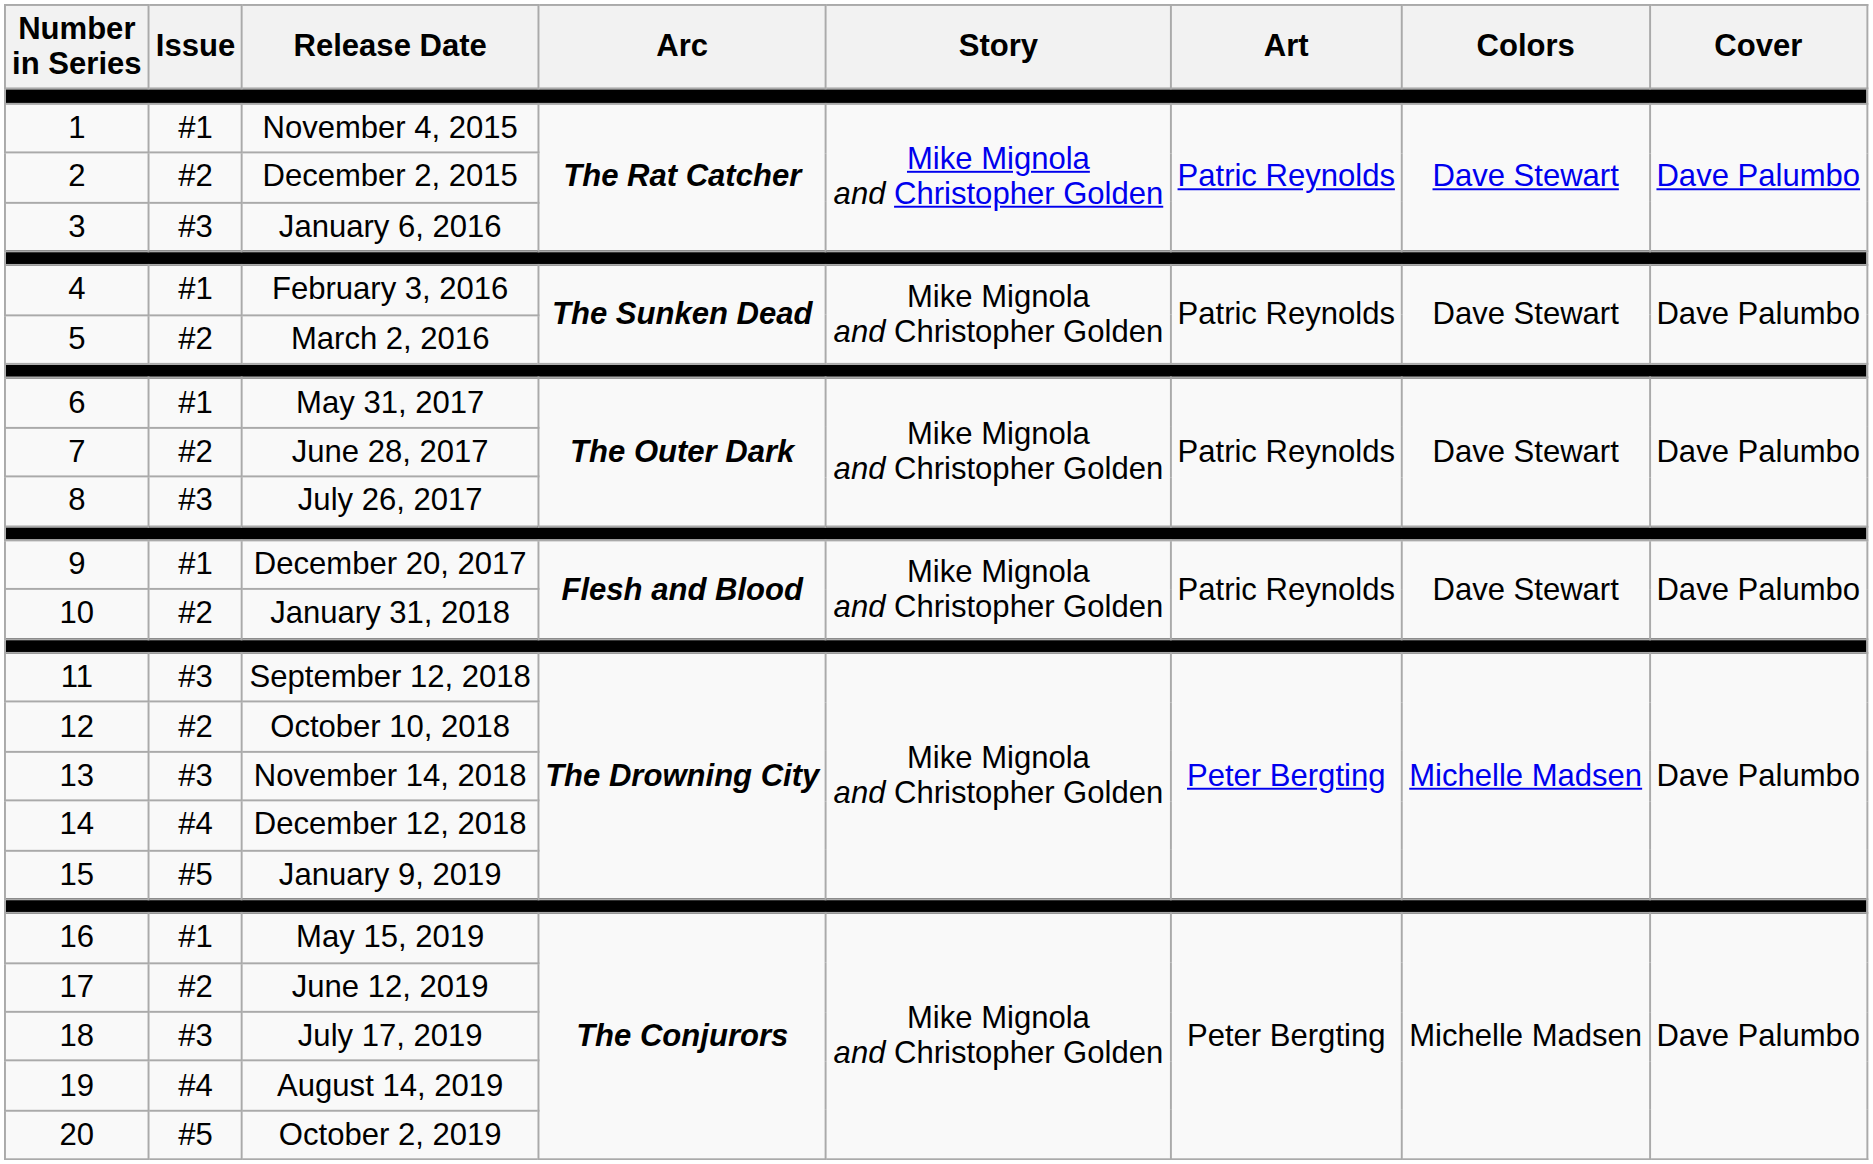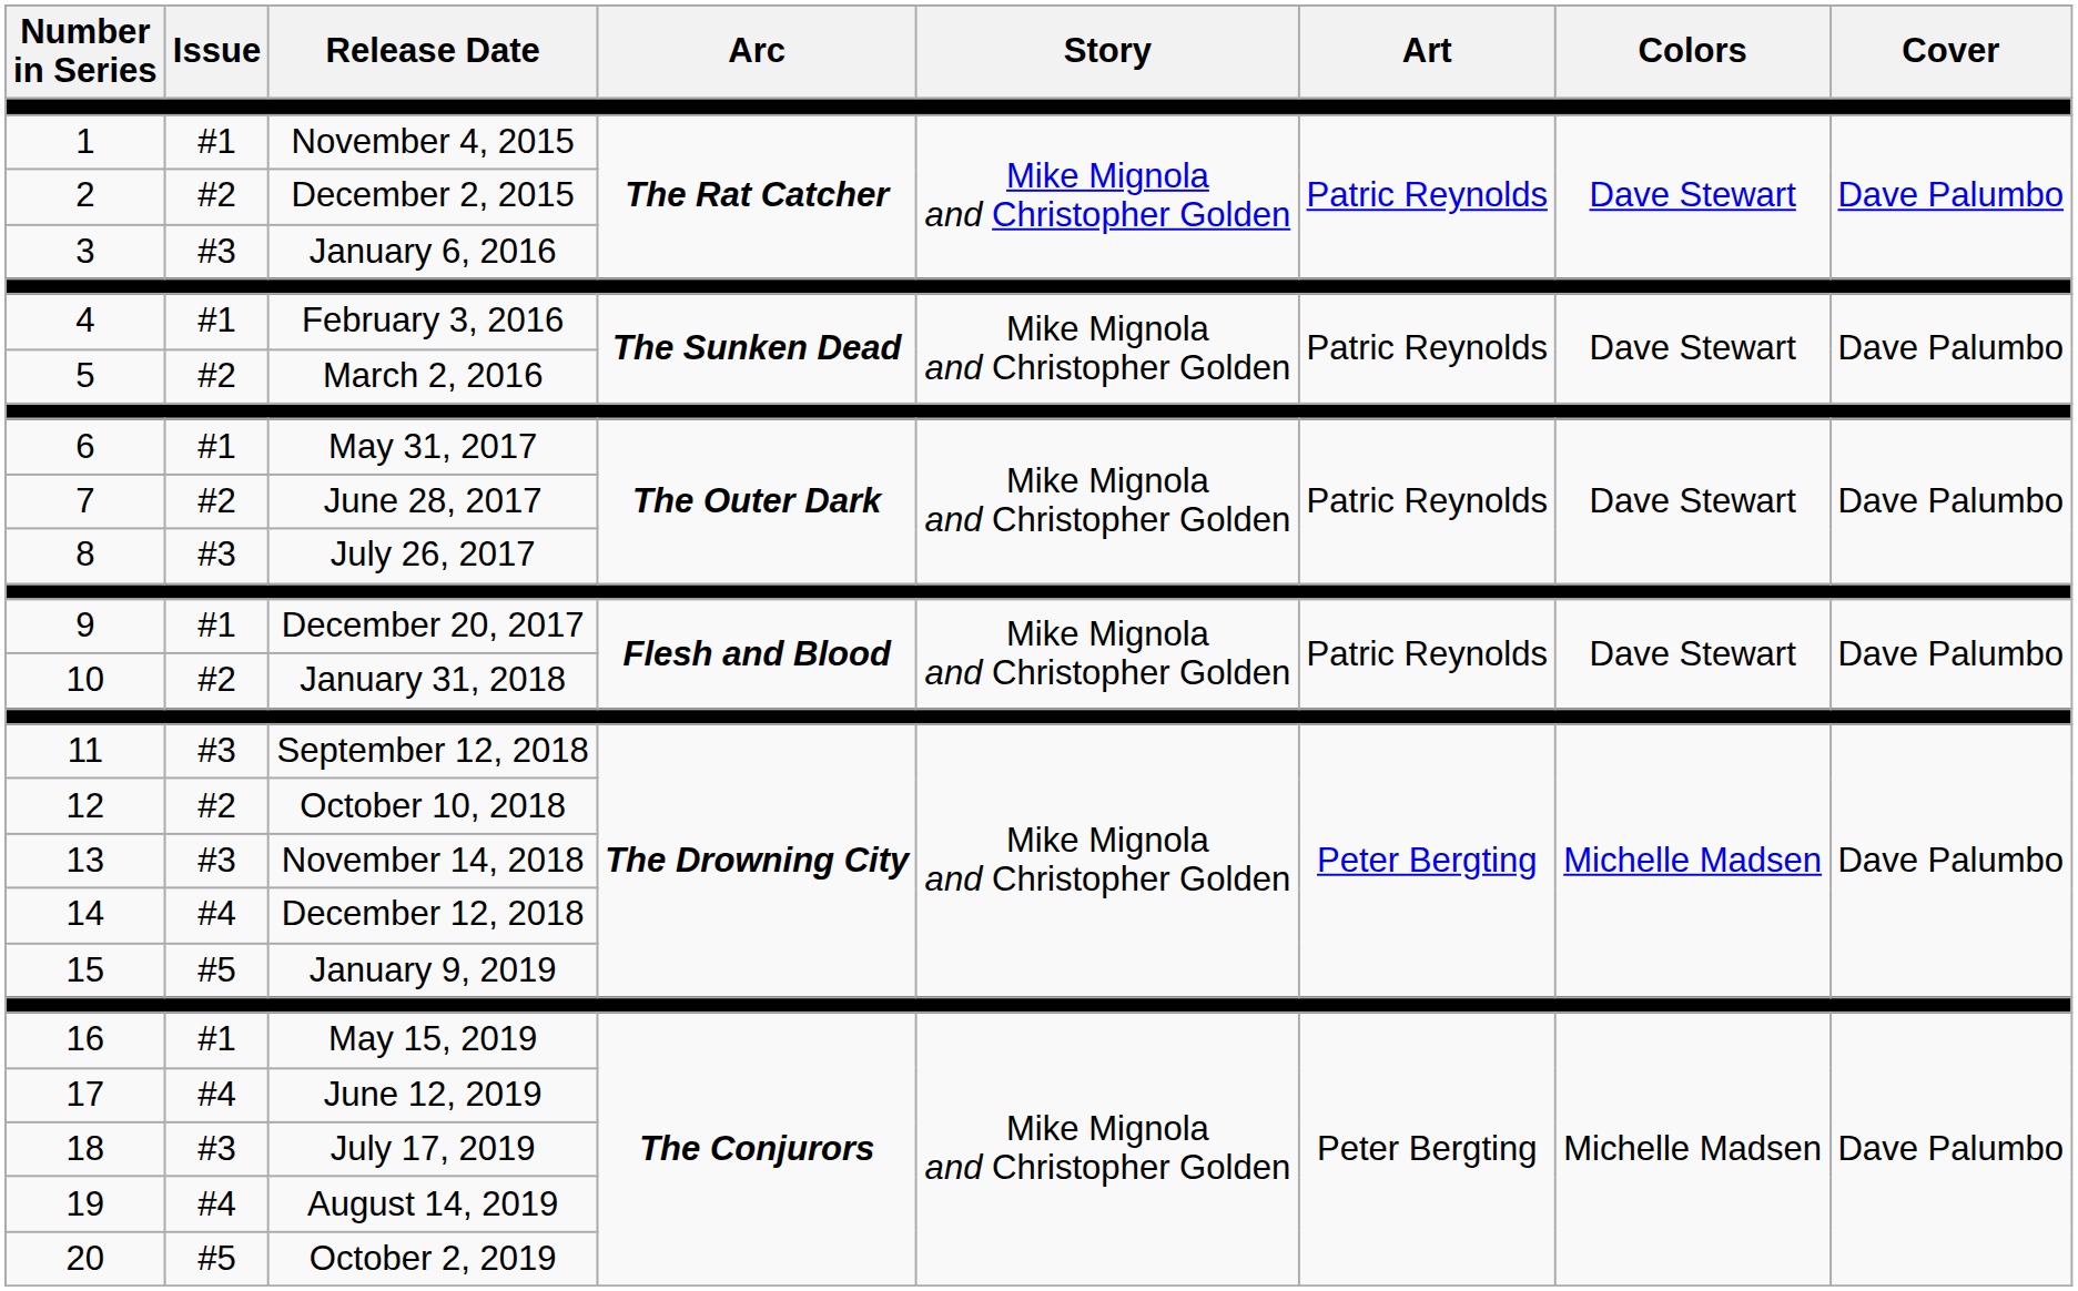17 | Issue: #2 -> #4
